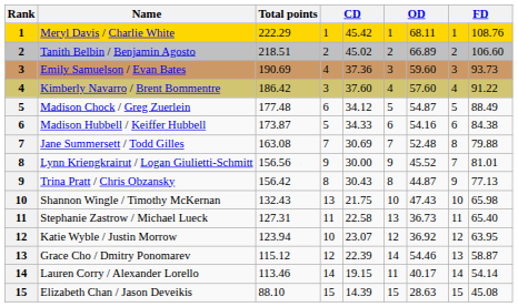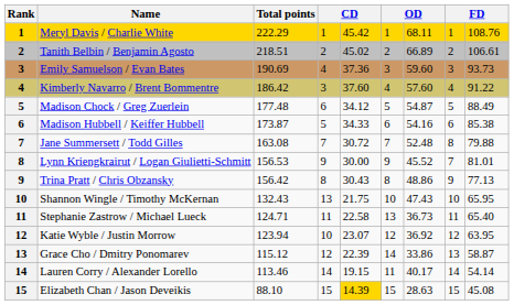Tanith Belbin / Benjamin Agosto | column 9: 106.60 -> 106.61
Madison Hubbell / Keiffer Hubbell | column 9: 84.38 -> 85.38
Jane Summersett / Todd Gilles | column 5: 30.69 -> 30.72
Lynn Kriengkrairut / Logan Giulietti-Schmitt | Total points: 156.56 -> 156.53
Trina Pratt / Chris Obzansky | column 7: 44.87 -> 48.86
Shannon Wingle / Timothy McKernan | column 9: 65.98 -> 65.95
Stephanie Zastrow / Michael Lueck | Total points: 127.31 -> 124.71
Grace Cho / Dmitry Ponomarev | column 7: 54.46 -> 33.86
Elizabeth Chan / Jason Deveikis | column 5: no background -> gold background
